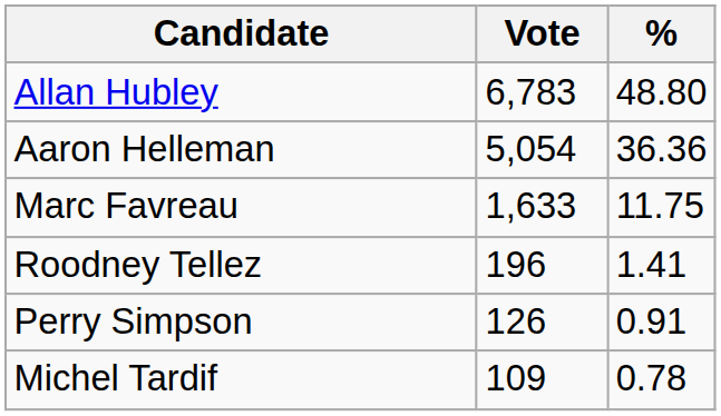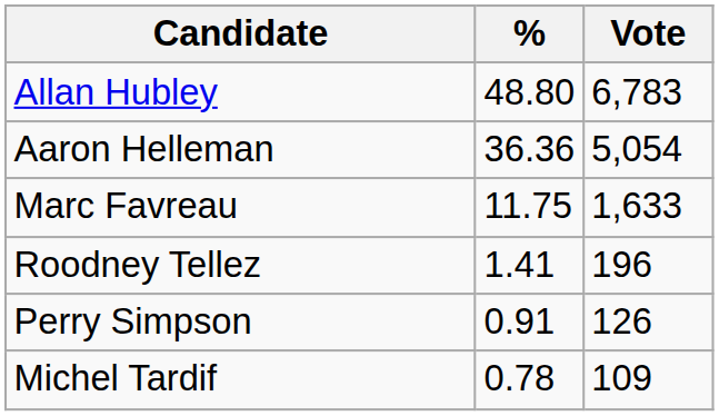columns swapped: Vote <-> %
